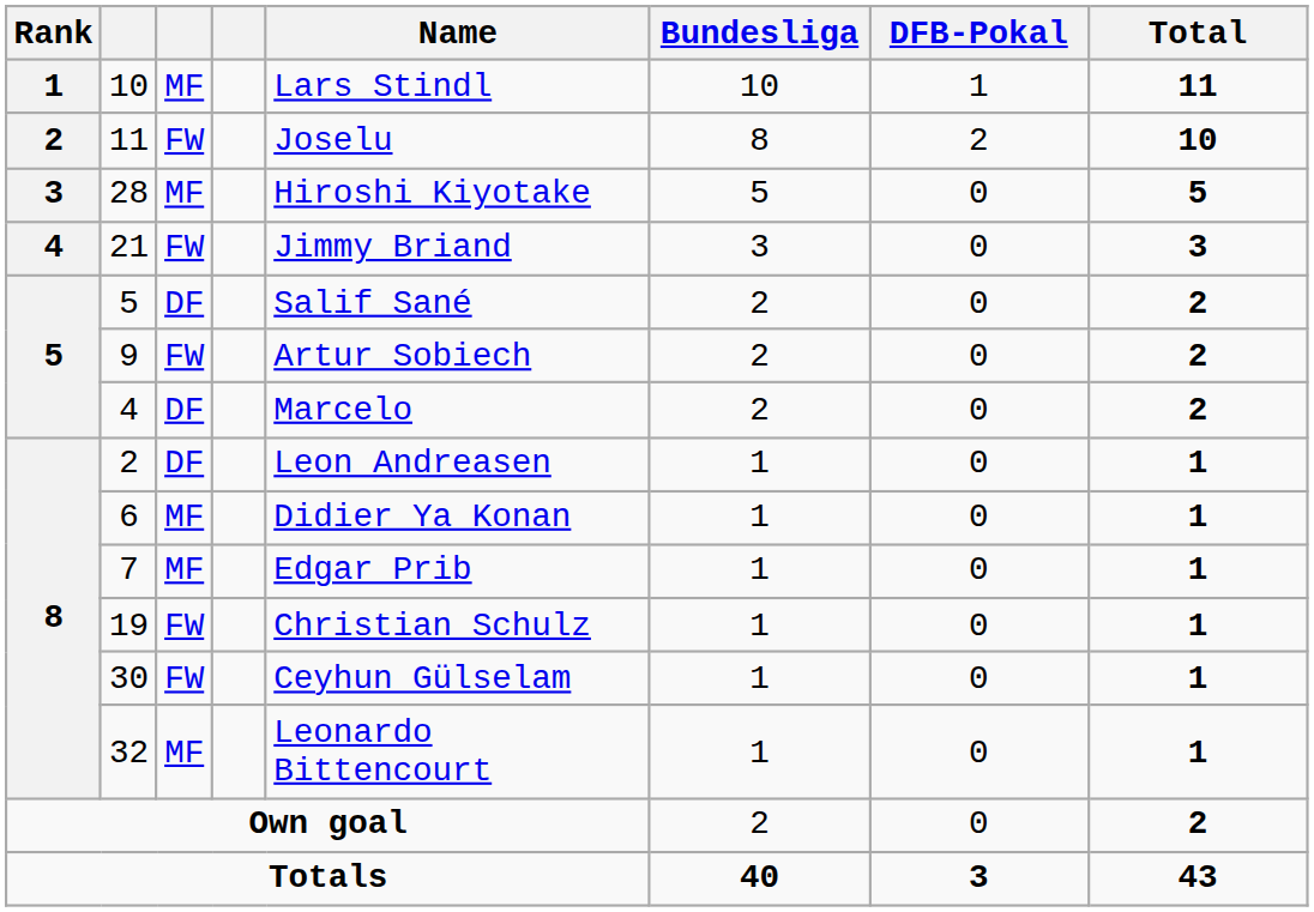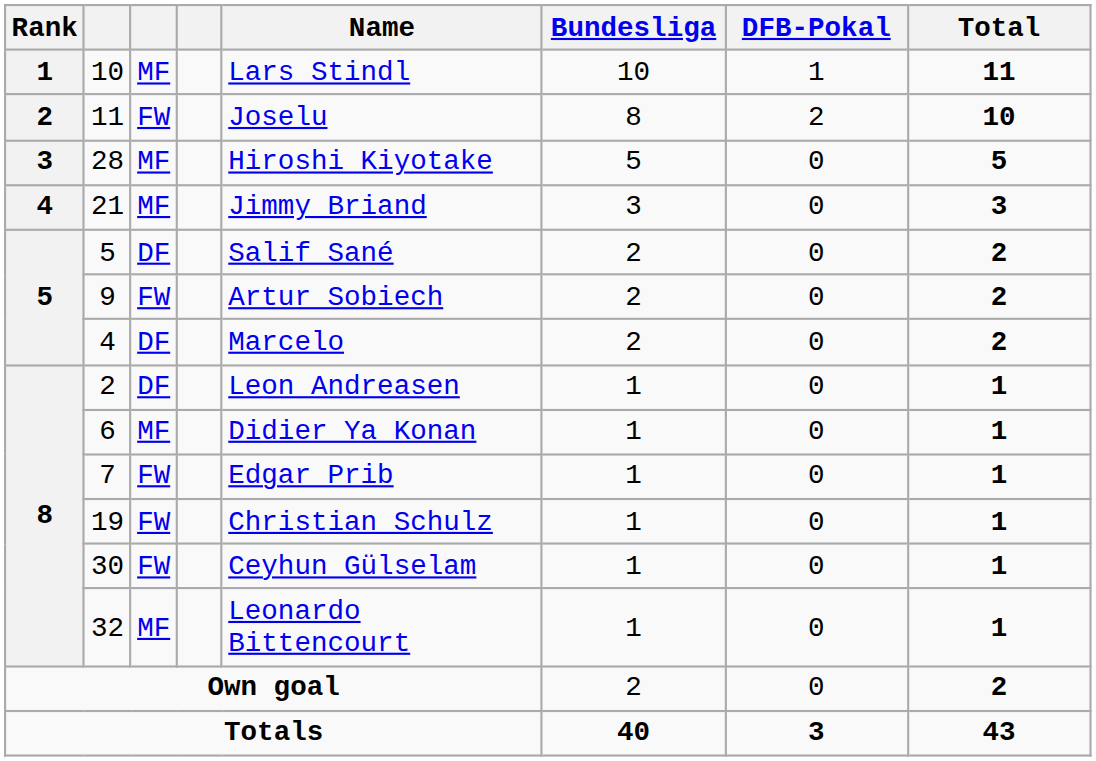21 | column 3: FW -> MF
7 | column 3: MF -> FW
